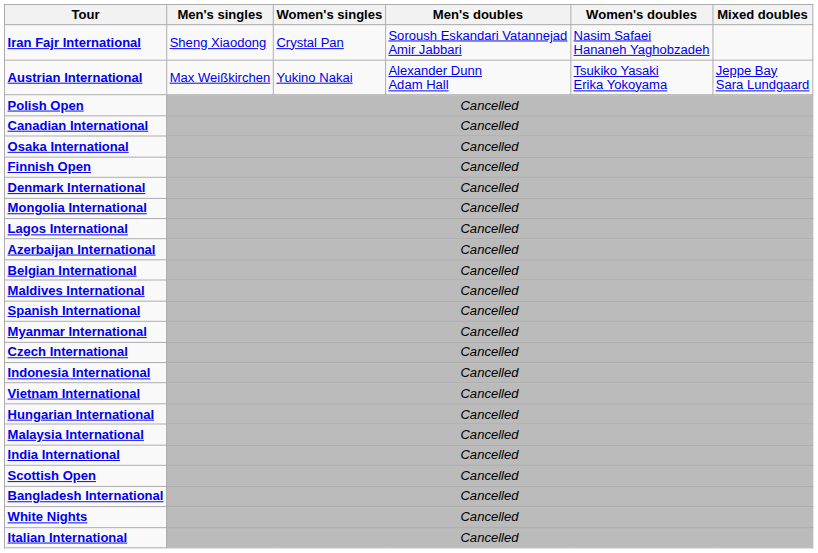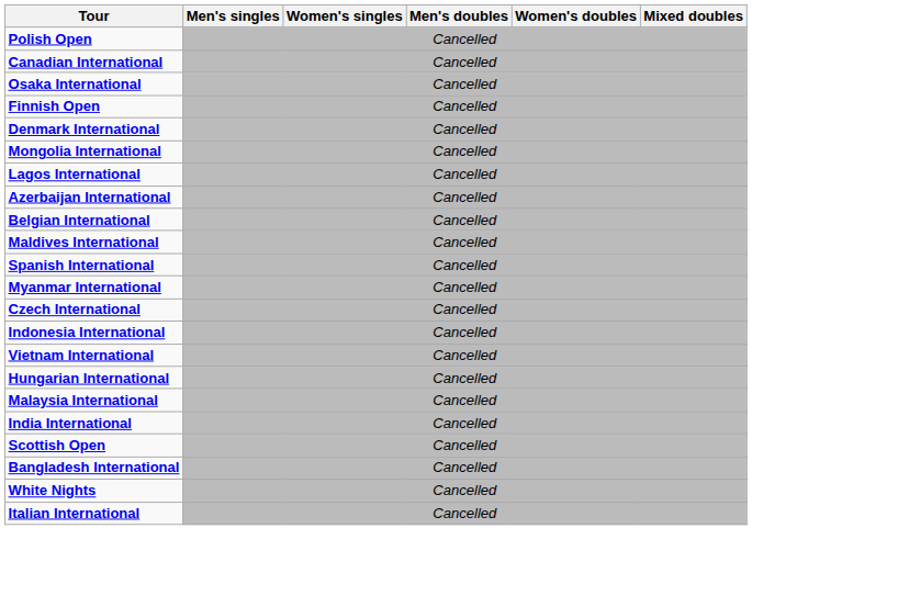- row: Iran Fajr International | Sheng Xiaodong | Crystal Pan | Soroush Eskandari Vatannejad Amir Jabbari | Nasim Safaei Hananeh Yaghobzadeh
- row: Austrian International | Max Weißkirchen | Yukino Nakai | Alexander Dunn Adam Hall | Tsukiko Yasaki Erika Yokoyama | Jeppe Bay Sara Lundgaard
